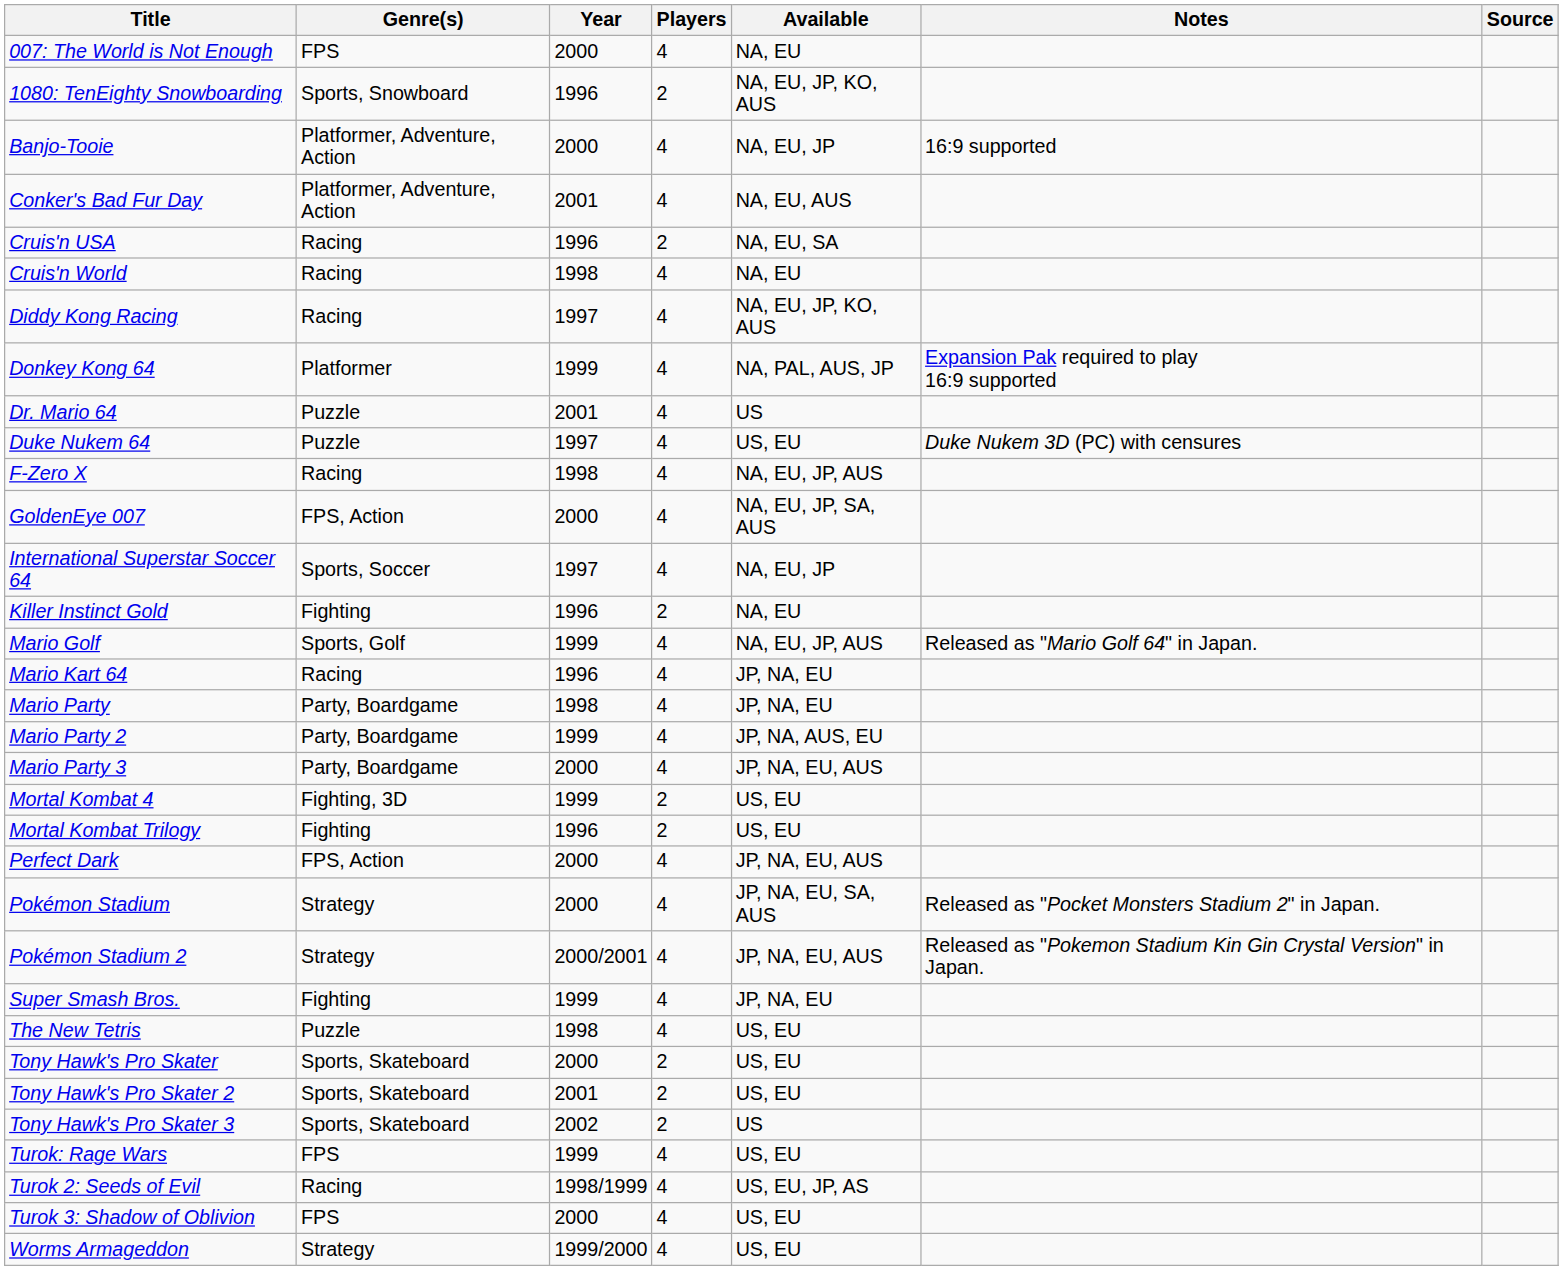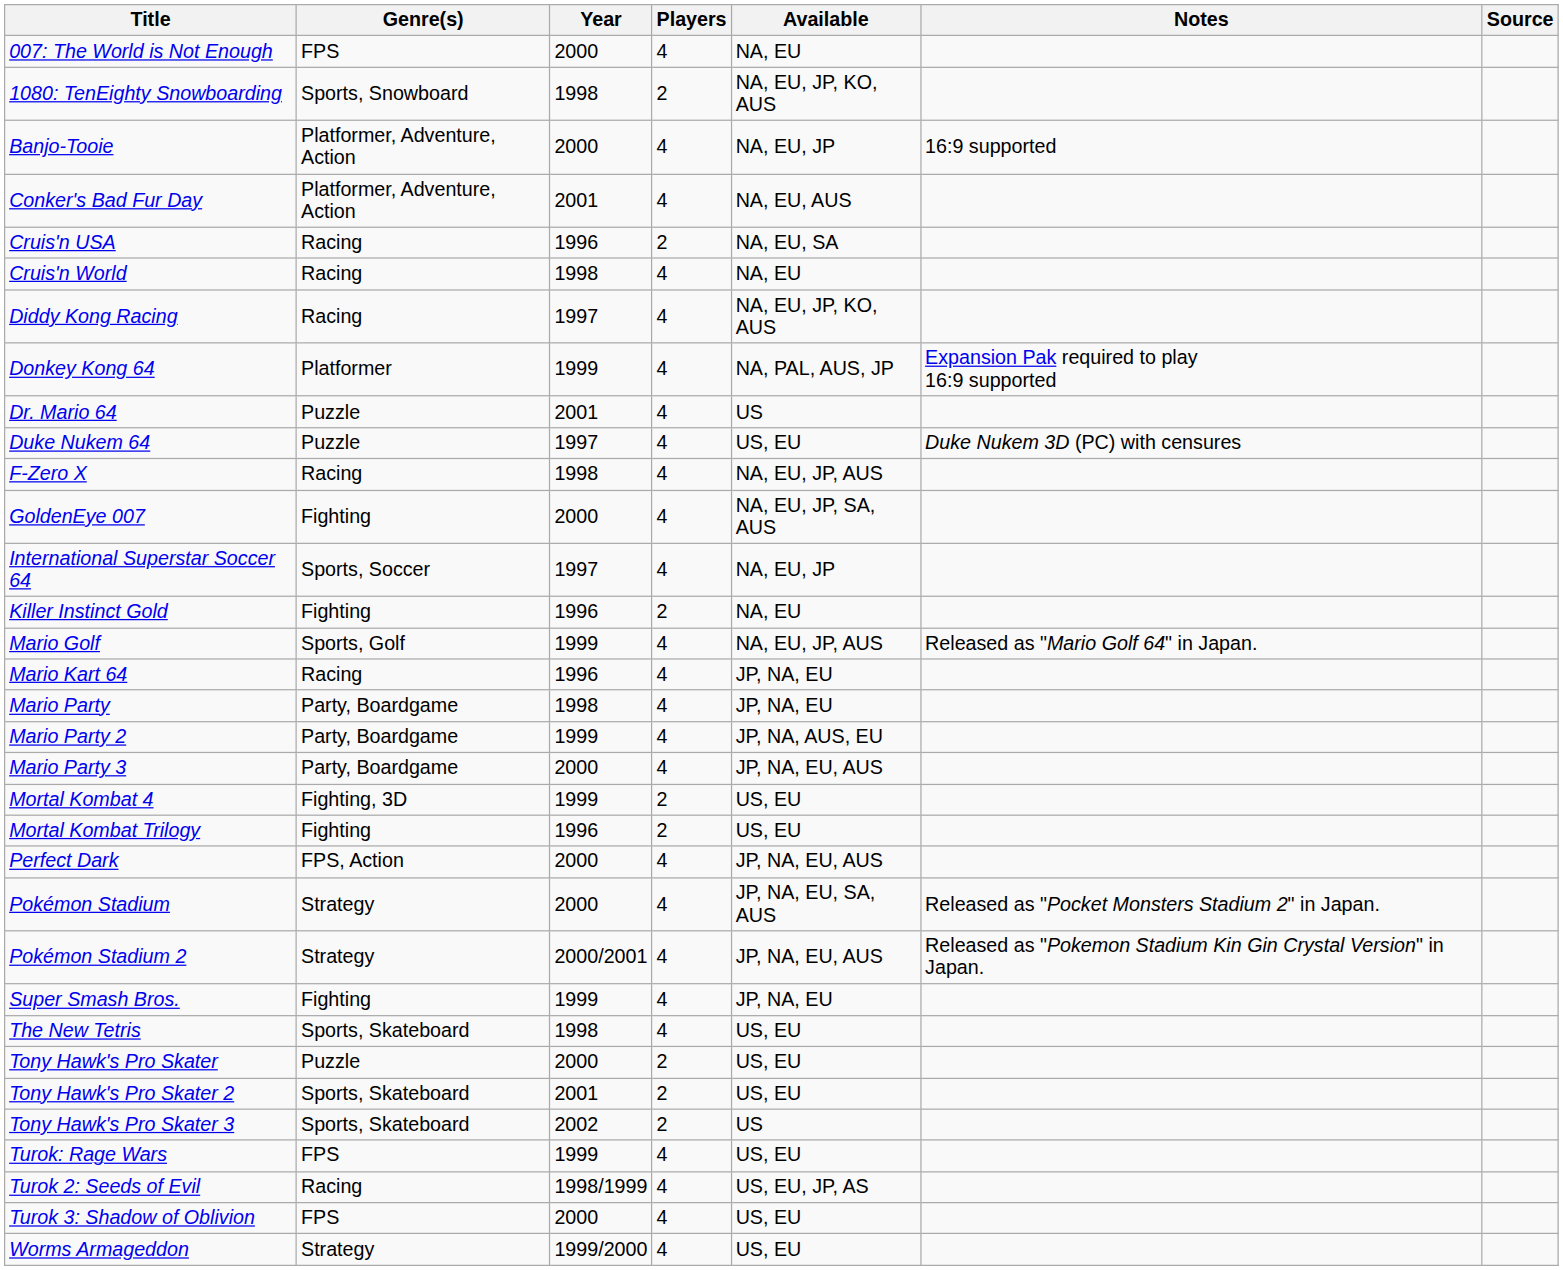1080: TenEighty Snowboarding | Year: 1996 -> 1998
GoldenEye 007 | Genre(s): FPS, Action -> Fighting
The New Tetris | Genre(s): Puzzle -> Sports, Skateboard
Tony Hawk's Pro Skater | Genre(s): Sports, Skateboard -> Puzzle
